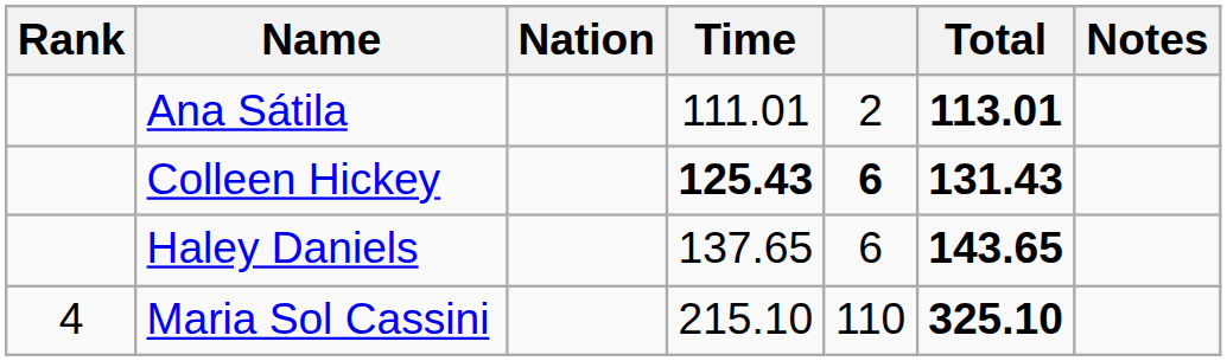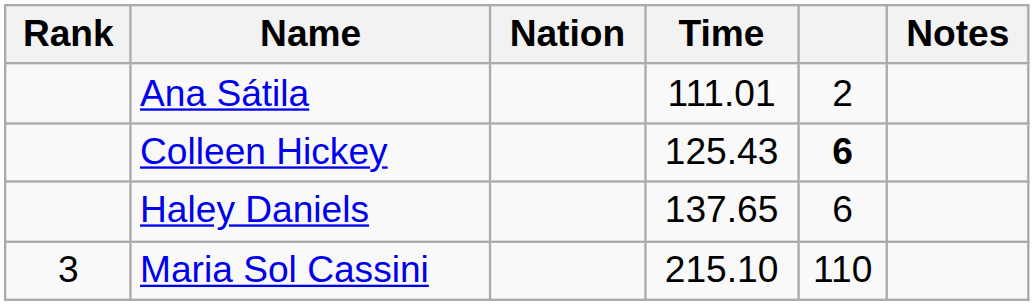- column: Total | 113.01 | 131.43 | 143.65 | 325.10
Colleen Hickey | Time: bold -> normal
Maria Sol Cassini | Rank: 4 -> 3
